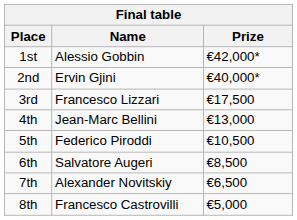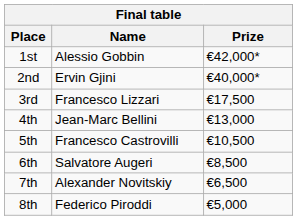5th | Name: Federico Piroddi -> Francesco Castrovilli
8th | Name: Francesco Castrovilli -> Federico Piroddi
